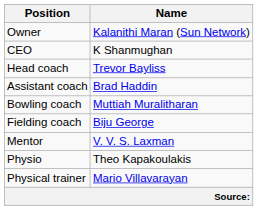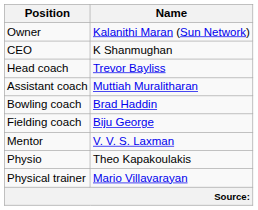Assistant coach | Name: Brad Haddin -> Muttiah Muralitharan
Bowling coach | Name: Muttiah Muralitharan -> Brad Haddin
